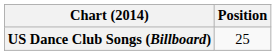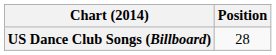US Dance Club Songs (Billboard) | Position: 25 -> 28
